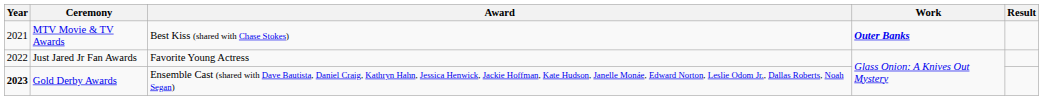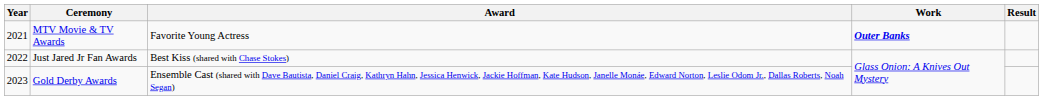MTV Movie & TV Awards | Award: Best Kiss (shared with Chase Stokes) -> Favorite Young Actress
Just Jared Jr Fan Awards | Award: Favorite Young Actress -> Best Kiss (shared with Chase Stokes)
Gold Derby Awards | Year: bold -> normal
